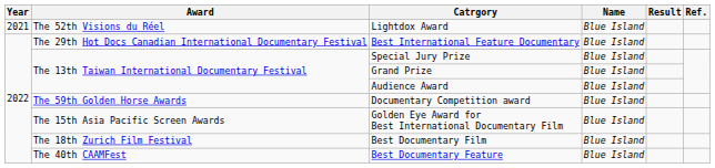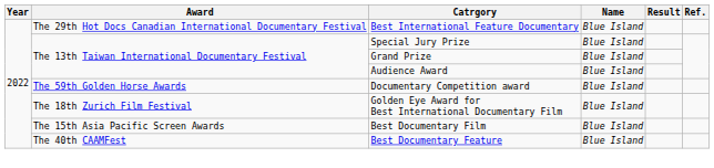- row: 2021 | The 52th Visions du Réel | Lightdox Award | Blue Island
Golden Eye Award for Best International Documentary Film | Award: The 15th Asia Pacific Screen Awards -> The 18th Zurich Film Festival
Best Documentary Film | Award: The 18th Zurich Film Festival -> The 15th Asia Pacific Screen Awards
